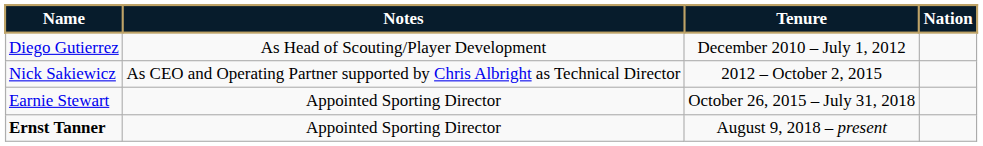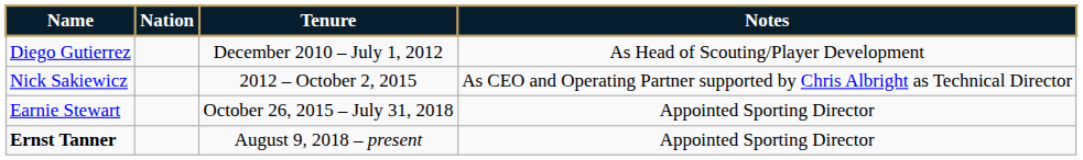columns swapped: Nation <-> Notes
